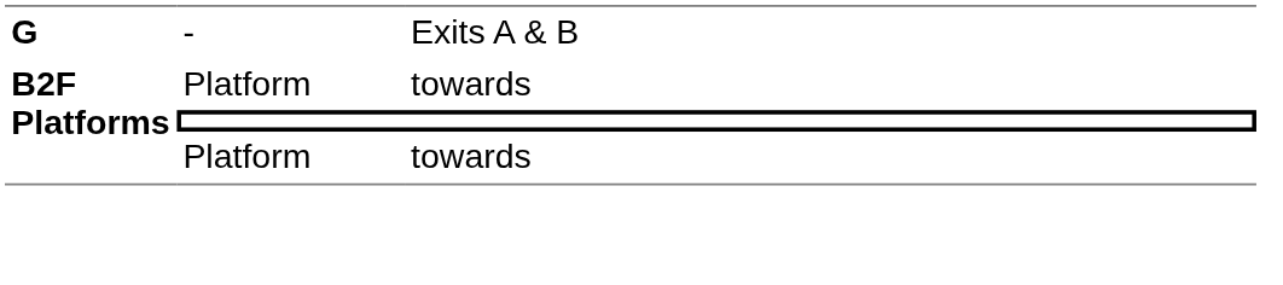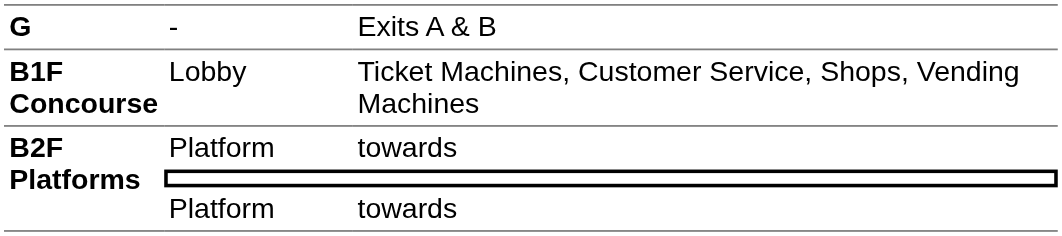+ row: B1F Concourse | Lobby | Ticket Machines, Customer Service, Shops, Vending Machines
